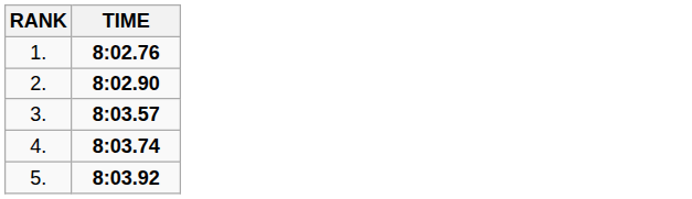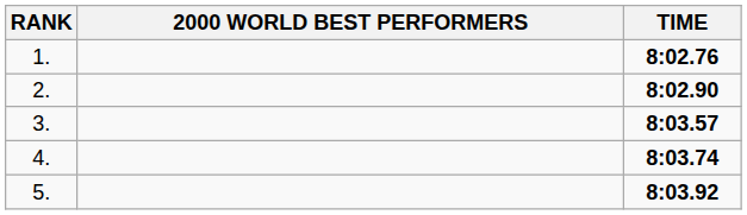+ column: 2000 WORLD BEST PERFORMERS
